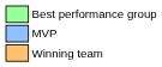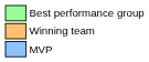rows swapped: Winning team <-> MVP
